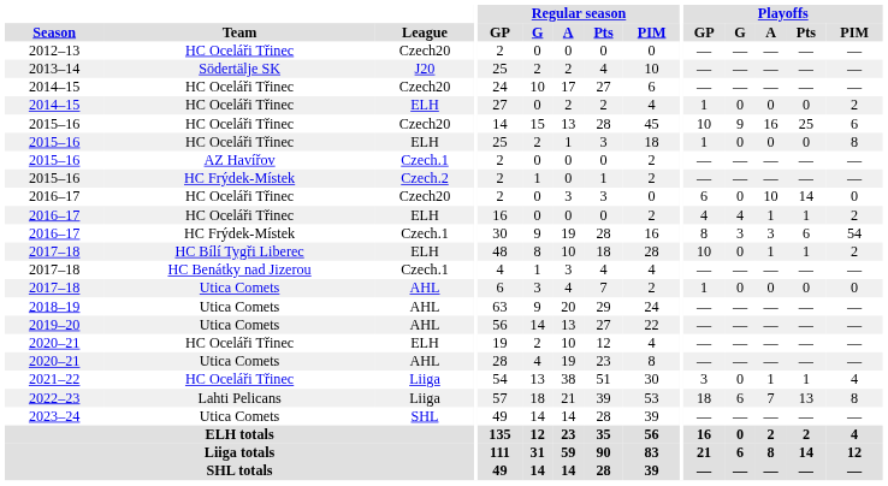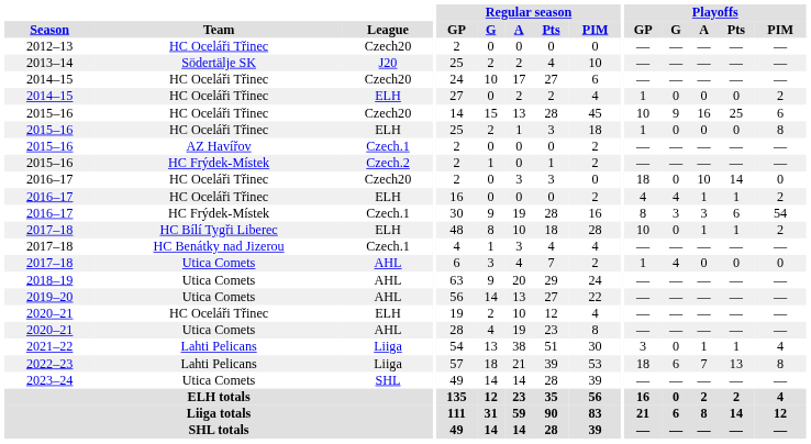2016–17 / Czech20 | Playoffs / GP: 6 -> 18
2017–18 / AHL | Playoffs / G: 0 -> 4
2021–22 | Team: HC Oceláři Třinec -> Lahti Pelicans
